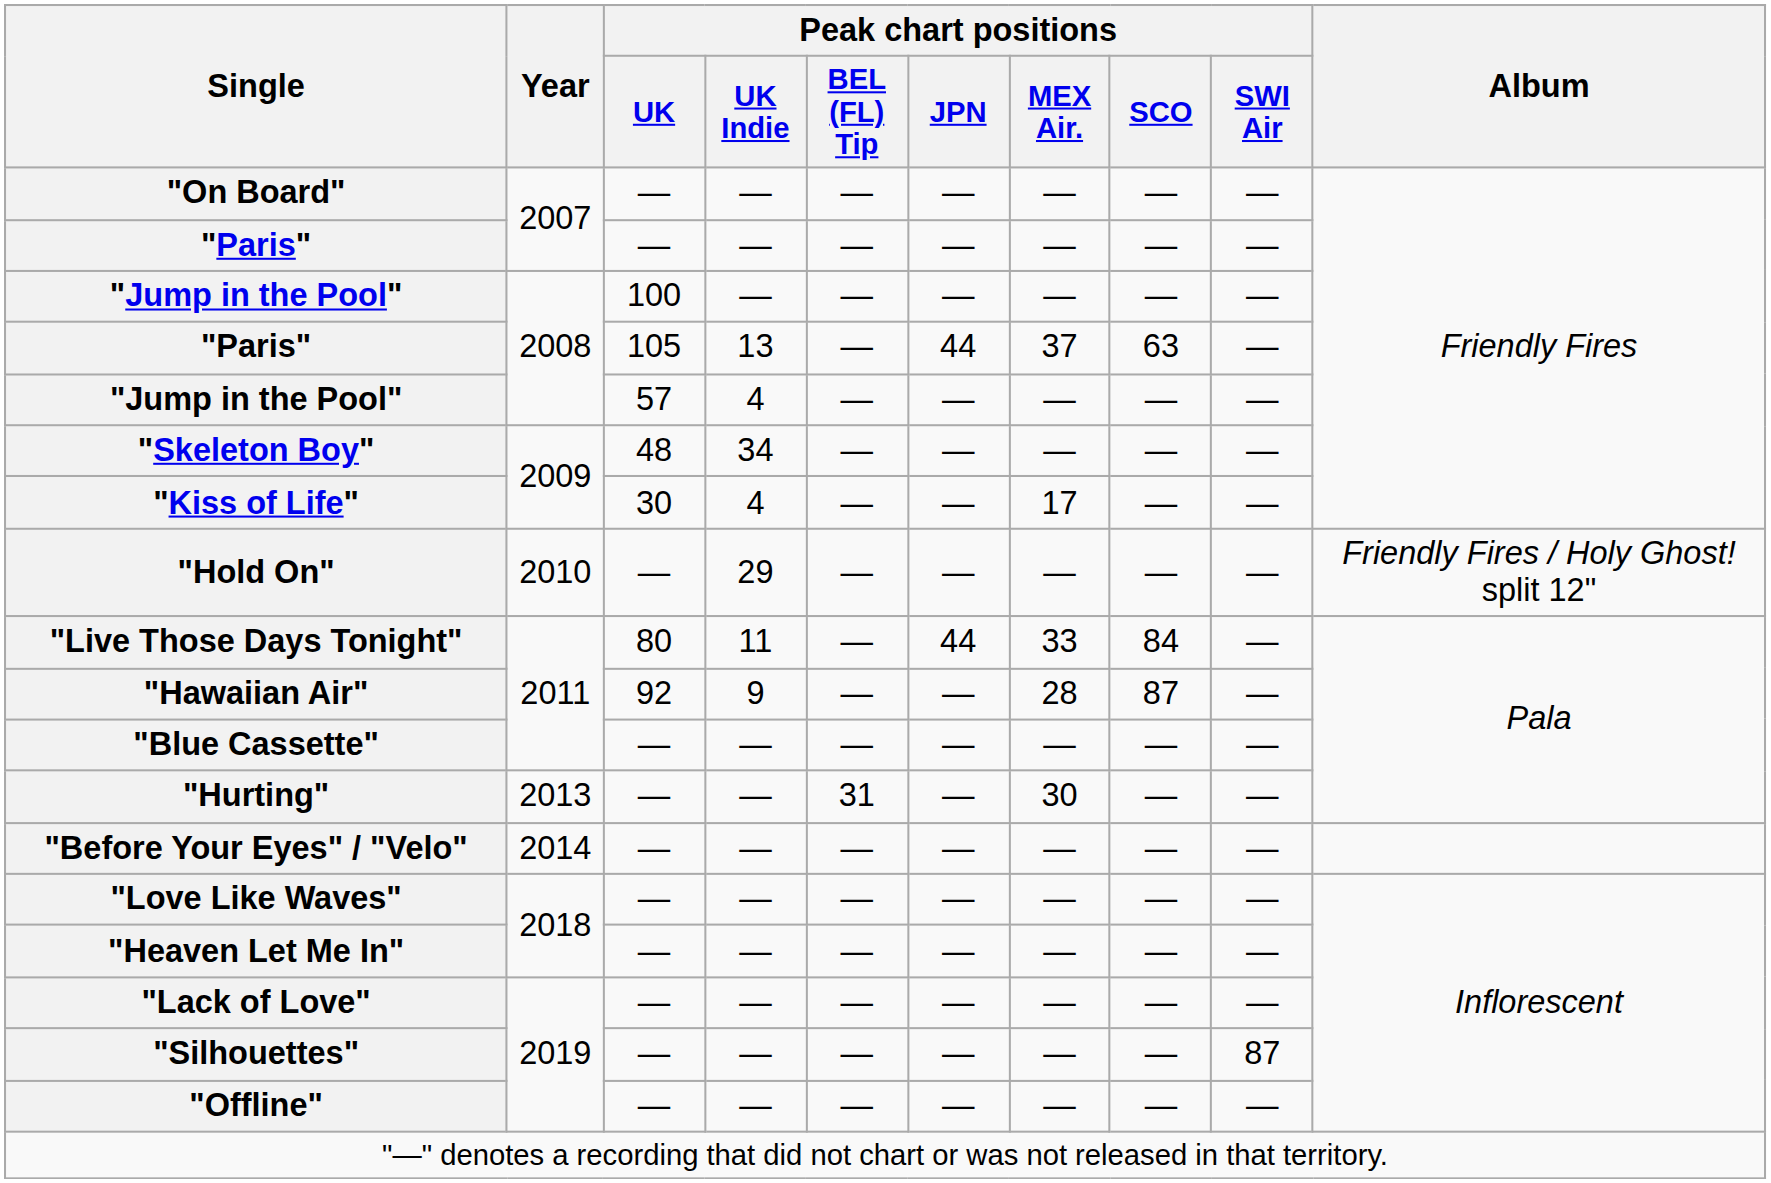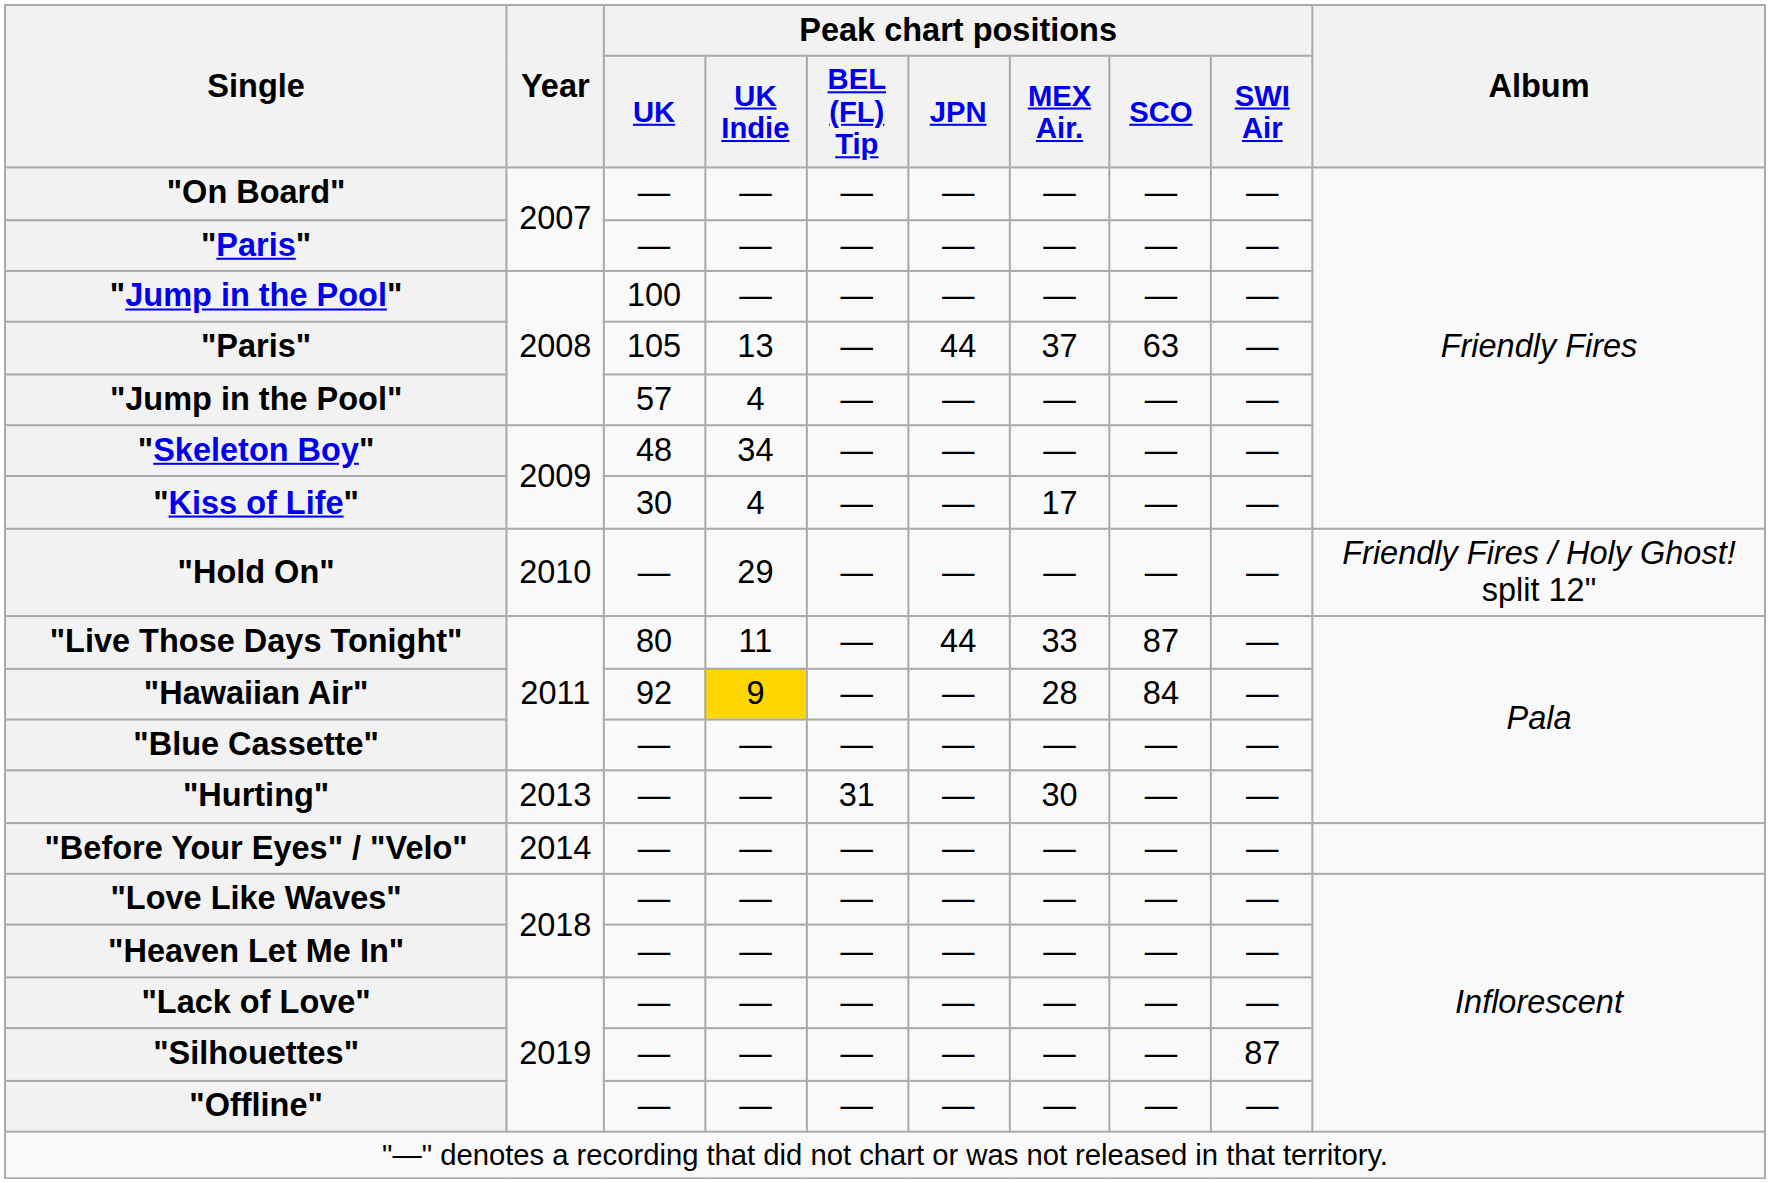"Live Those Days Tonight" | Peak chart positions / SCO: 84 -> 87
"Hawaiian Air" | Peak chart positions / UK Indie: no background -> gold background
"Hawaiian Air" | Peak chart positions / SCO: 87 -> 84
